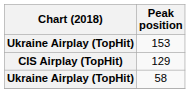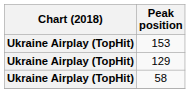129 | Chart (2018): CIS Airplay (TopHit) -> Ukraine Airplay (TopHit)
